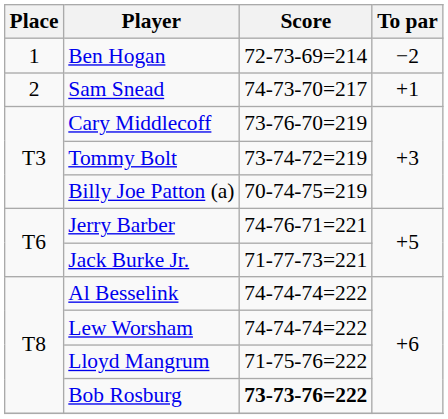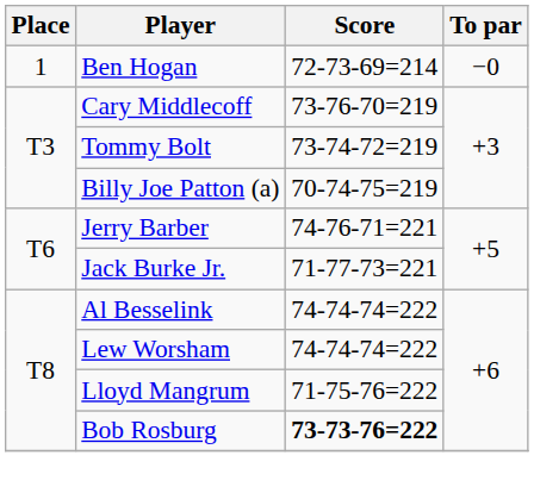Ben Hogan | To par: −2 -> −0
- row: 2 | Sam Snead | 74-73-70=217 | +1
